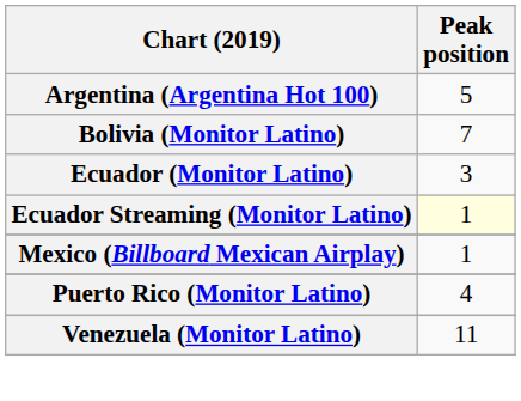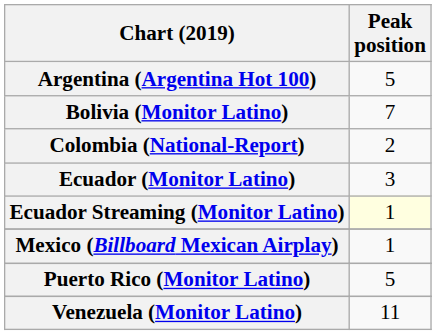+ row: Colombia (National-Report) | 2
Puerto Rico (Monitor Latino) | Peak position: 4 -> 5
